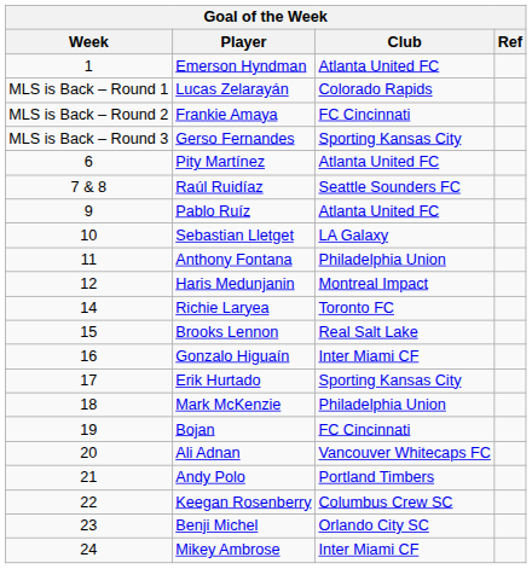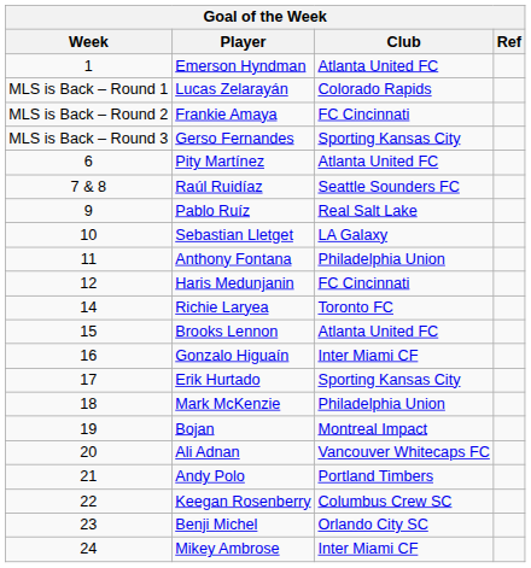Pablo Ruíz | Club: Atlanta United FC -> Real Salt Lake
Haris Medunjanin | Club: Montreal Impact -> FC Cincinnati
Brooks Lennon | Club: Real Salt Lake -> Atlanta United FC
Bojan | Club: FC Cincinnati -> Montreal Impact
